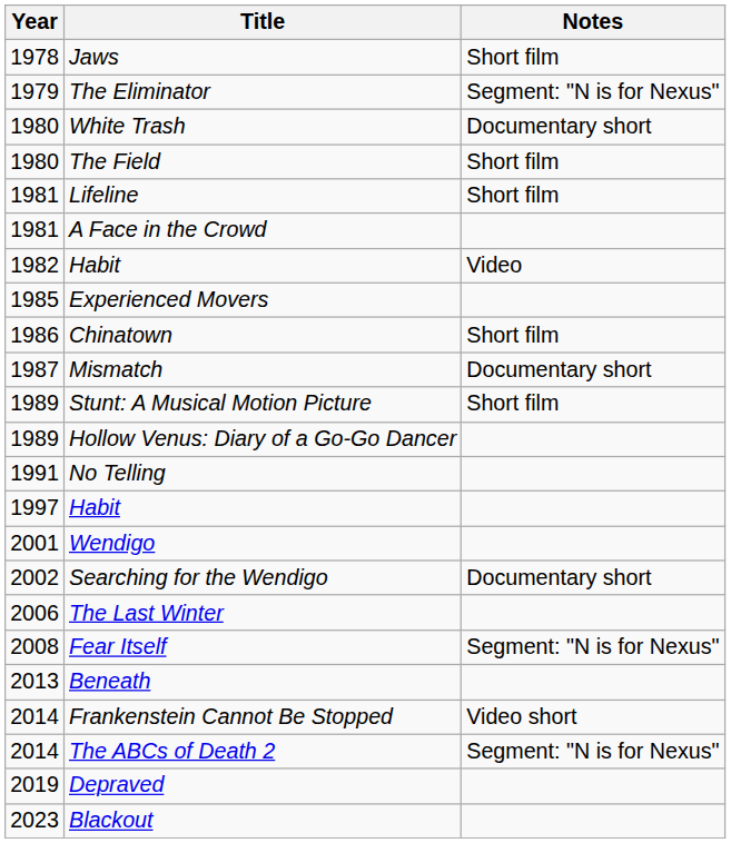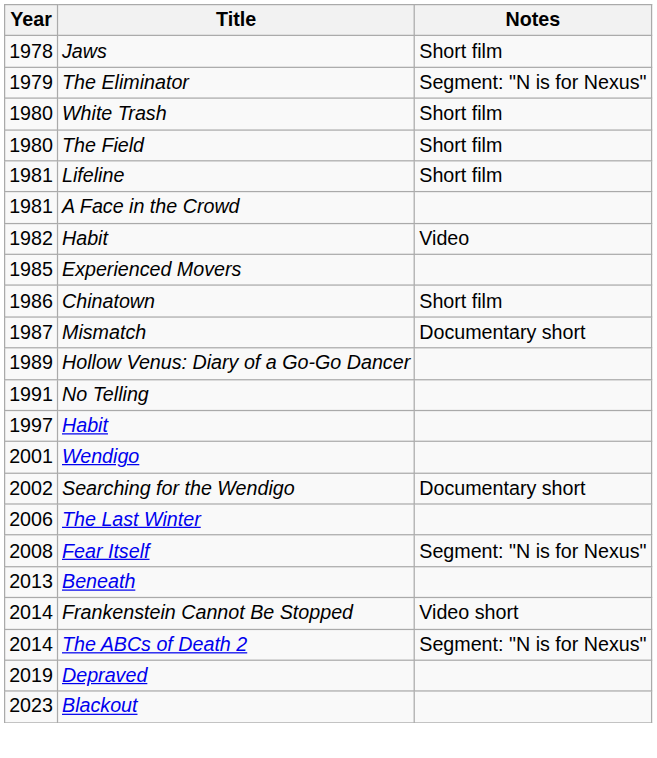White Trash | Notes: Documentary short -> Short film
- row: 1989 | Stunt: A Musical Motion Picture | Short film
